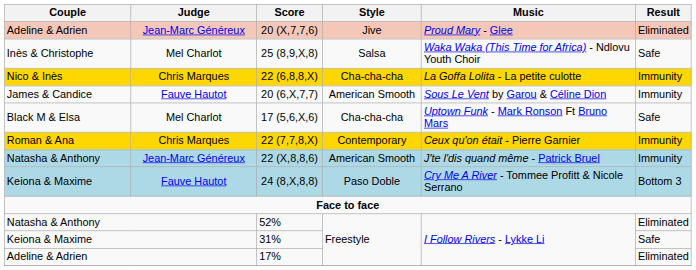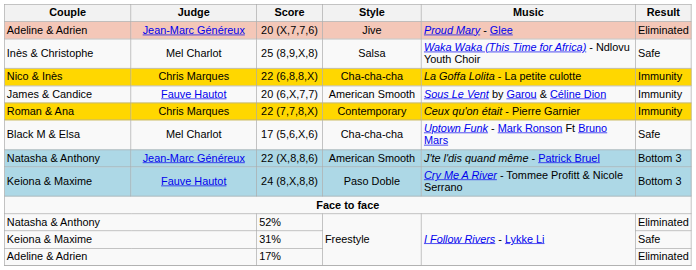rows swapped: 22 (7,7,8,X) <-> 17 (5,6,X,6)
22 (X,8,8,6) | Result: Immunity -> Bottom 3
